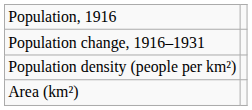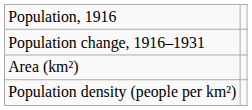rows swapped: Area (km²) <-> Population density (people per km²)
